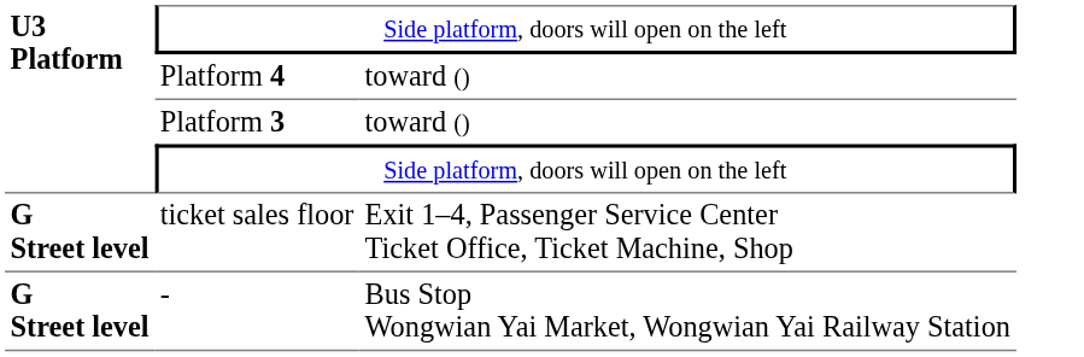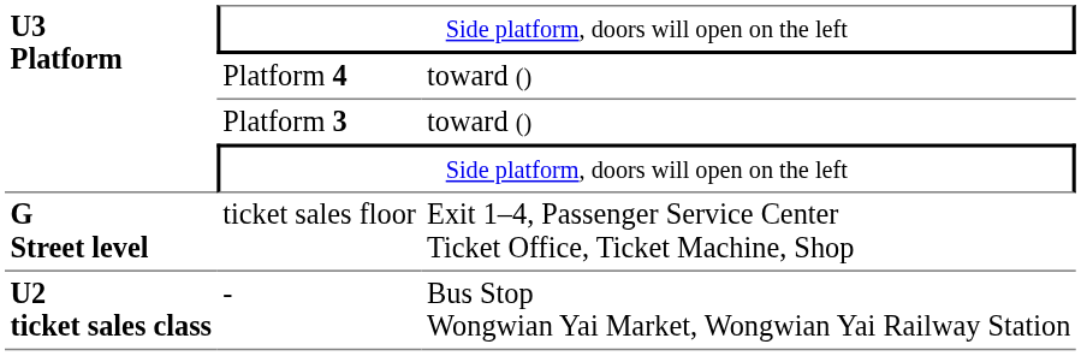- | column 1: G Street level -> U2 ticket sales class
